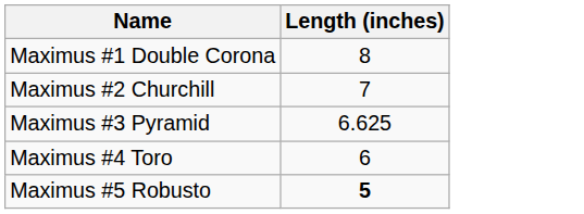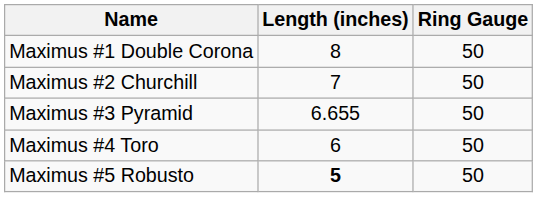+ column: Ring Gauge | 50 | 50 | 50 | 50 | 50
Maximus #3 Pyramid | Length (inches): 6.625 -> 6.655
